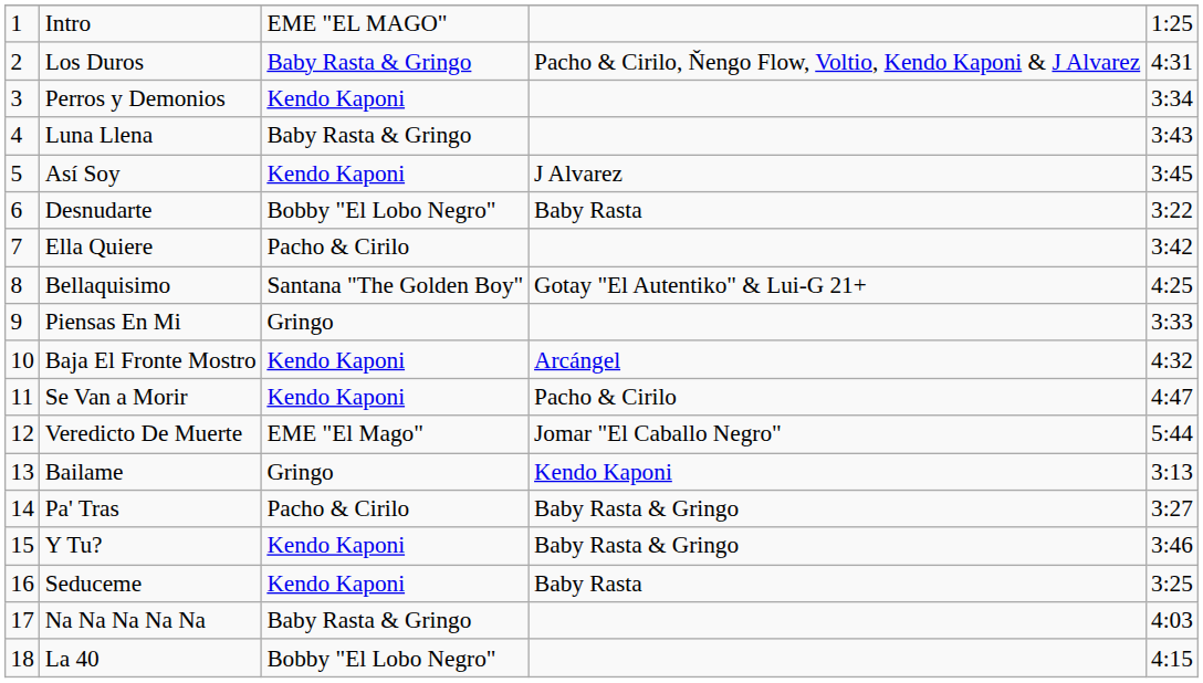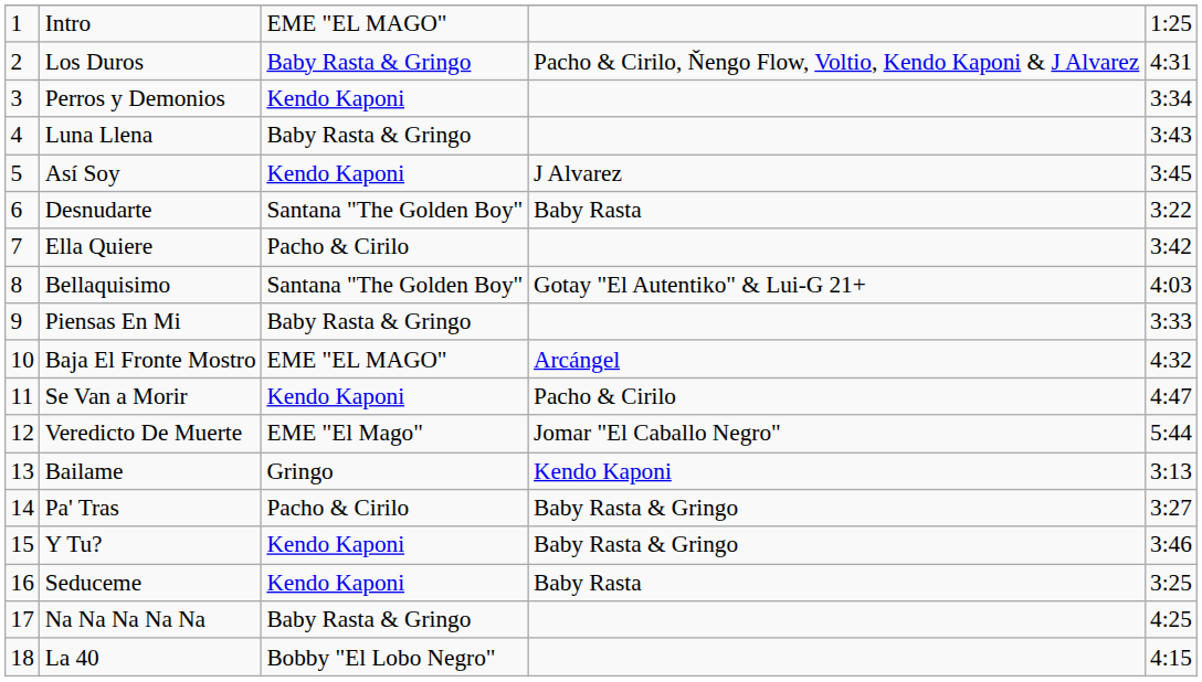Desnudarte | column 3: Bobby "El Lobo Negro" -> Santana "The Golden Boy"
Bellaquisimo | column 5: 4:25 -> 4:03
Piensas En Mi | column 3: Gringo -> Baby Rasta & Gringo
Baja El Fronte Mostro | column 3: Kendo Kaponi -> EME "EL MAGO"
Na Na Na Na Na | column 5: 4:03 -> 4:25
